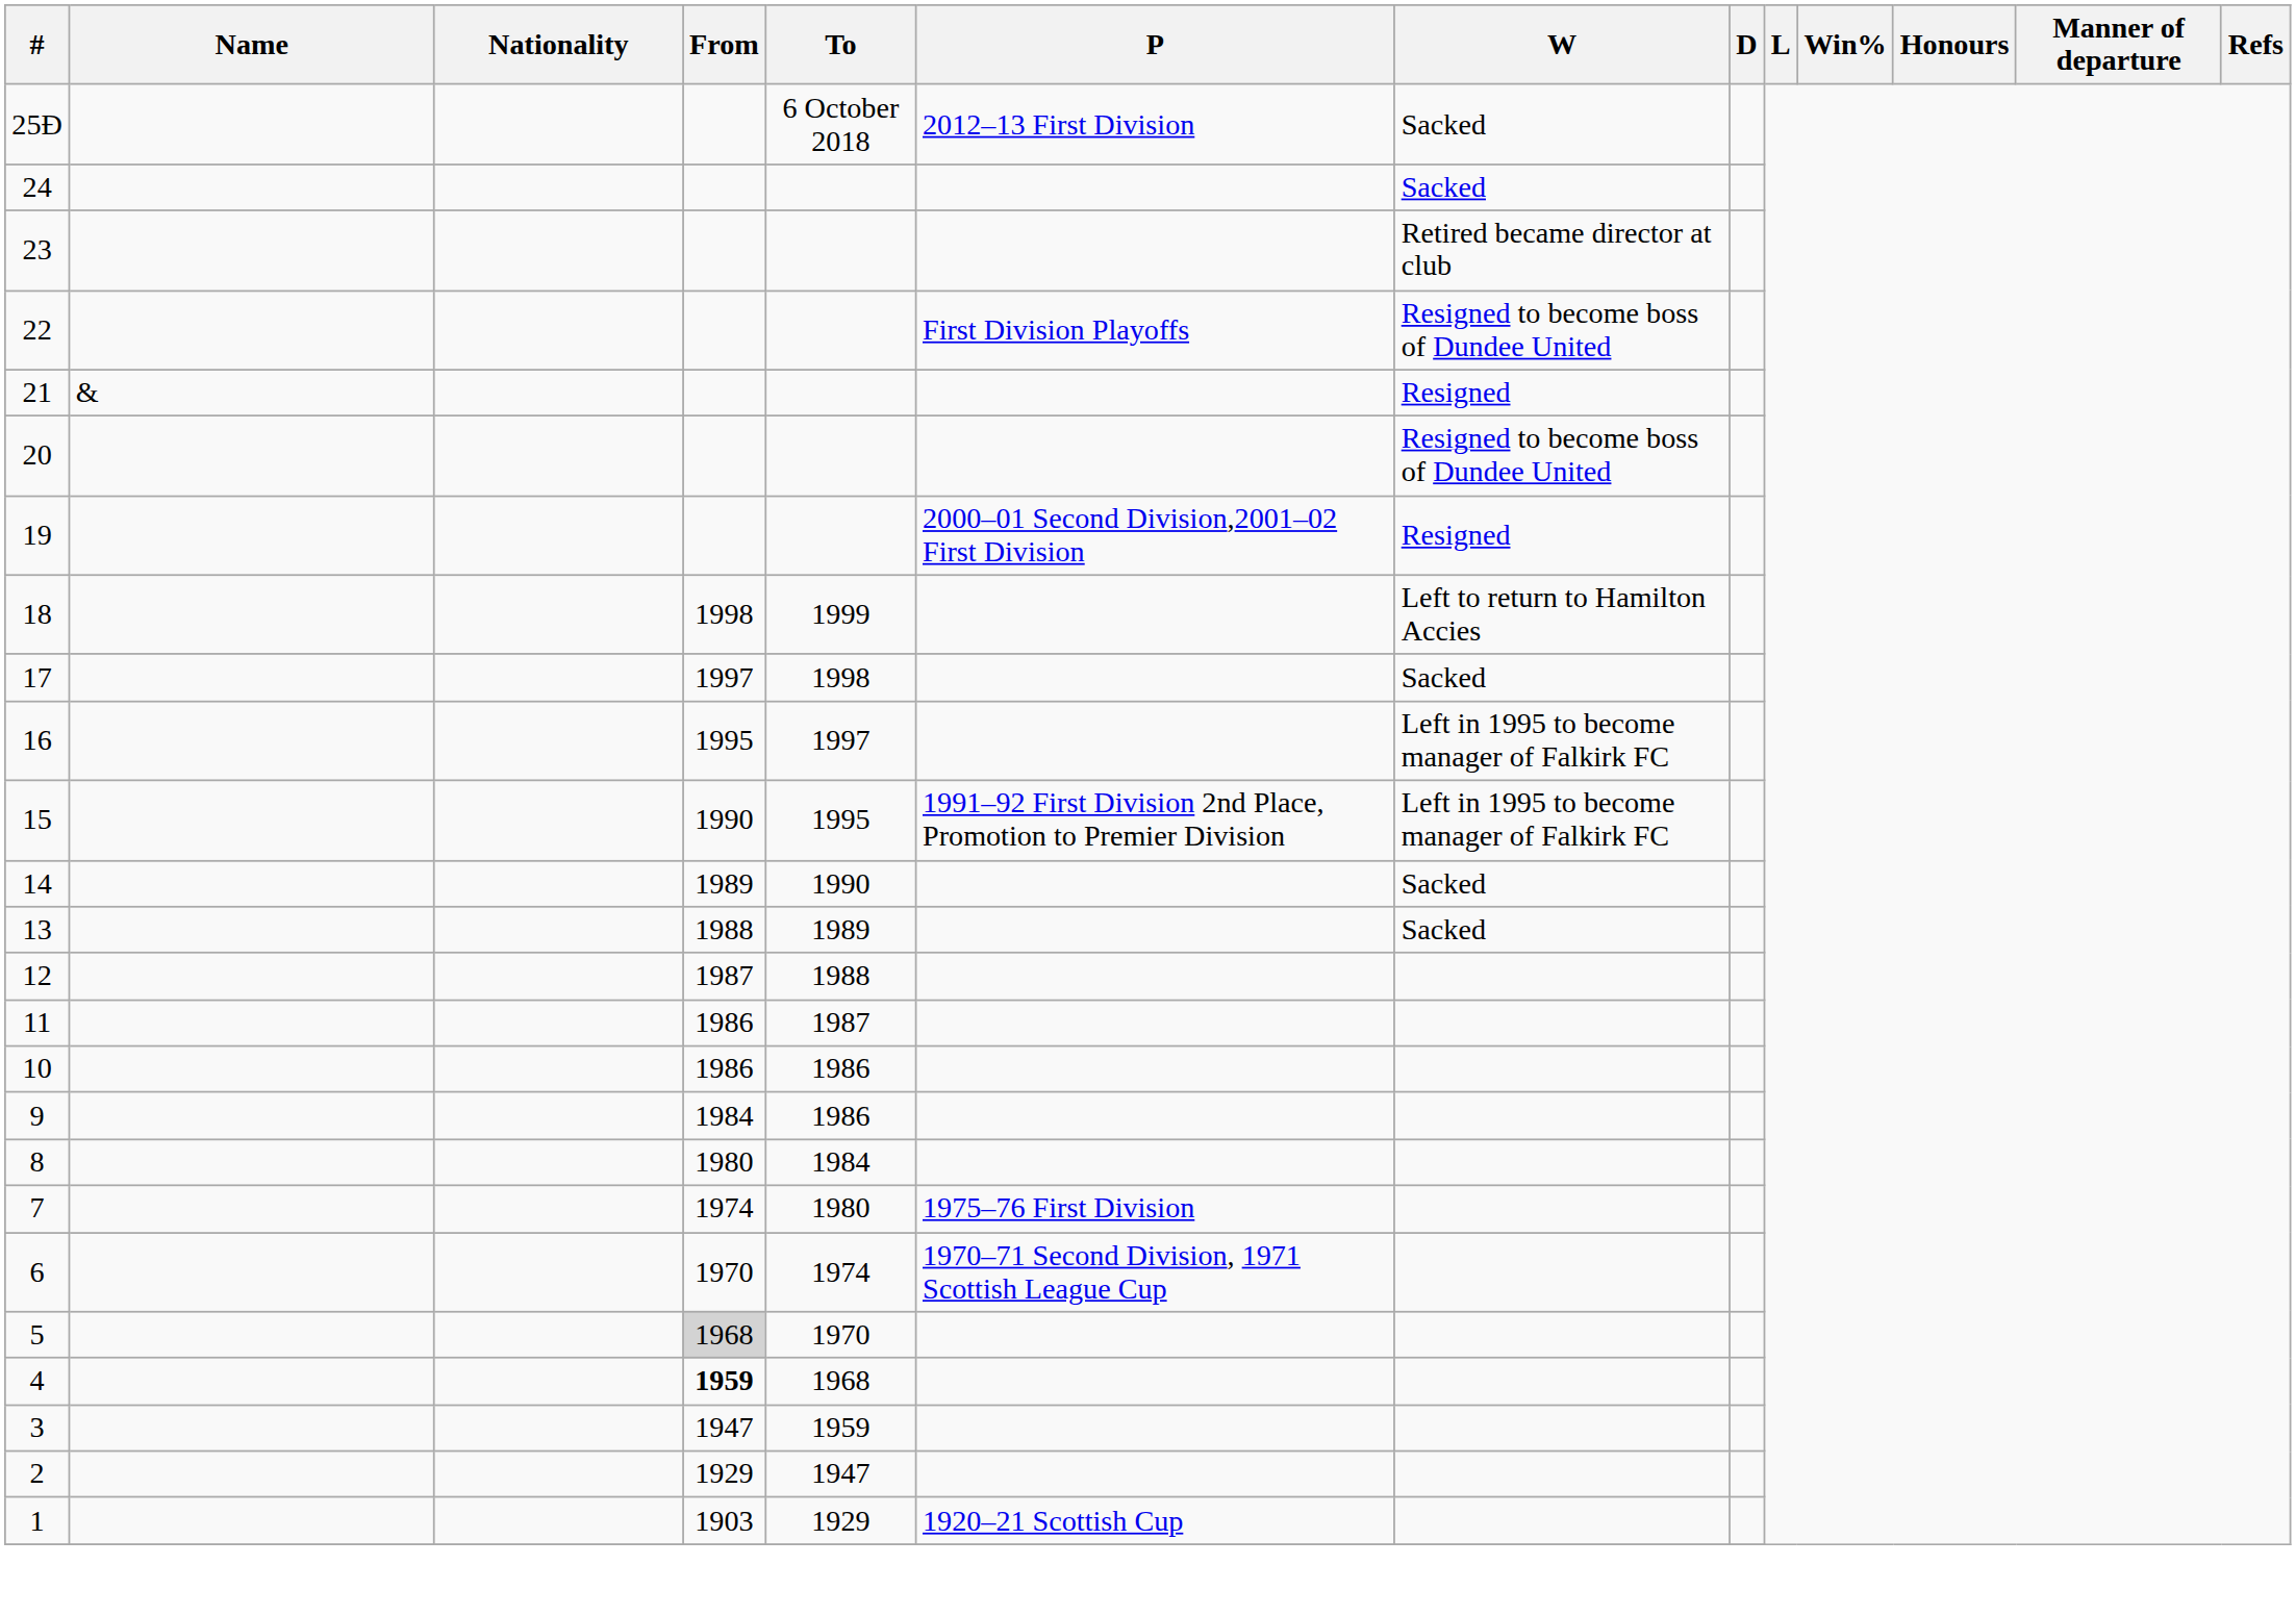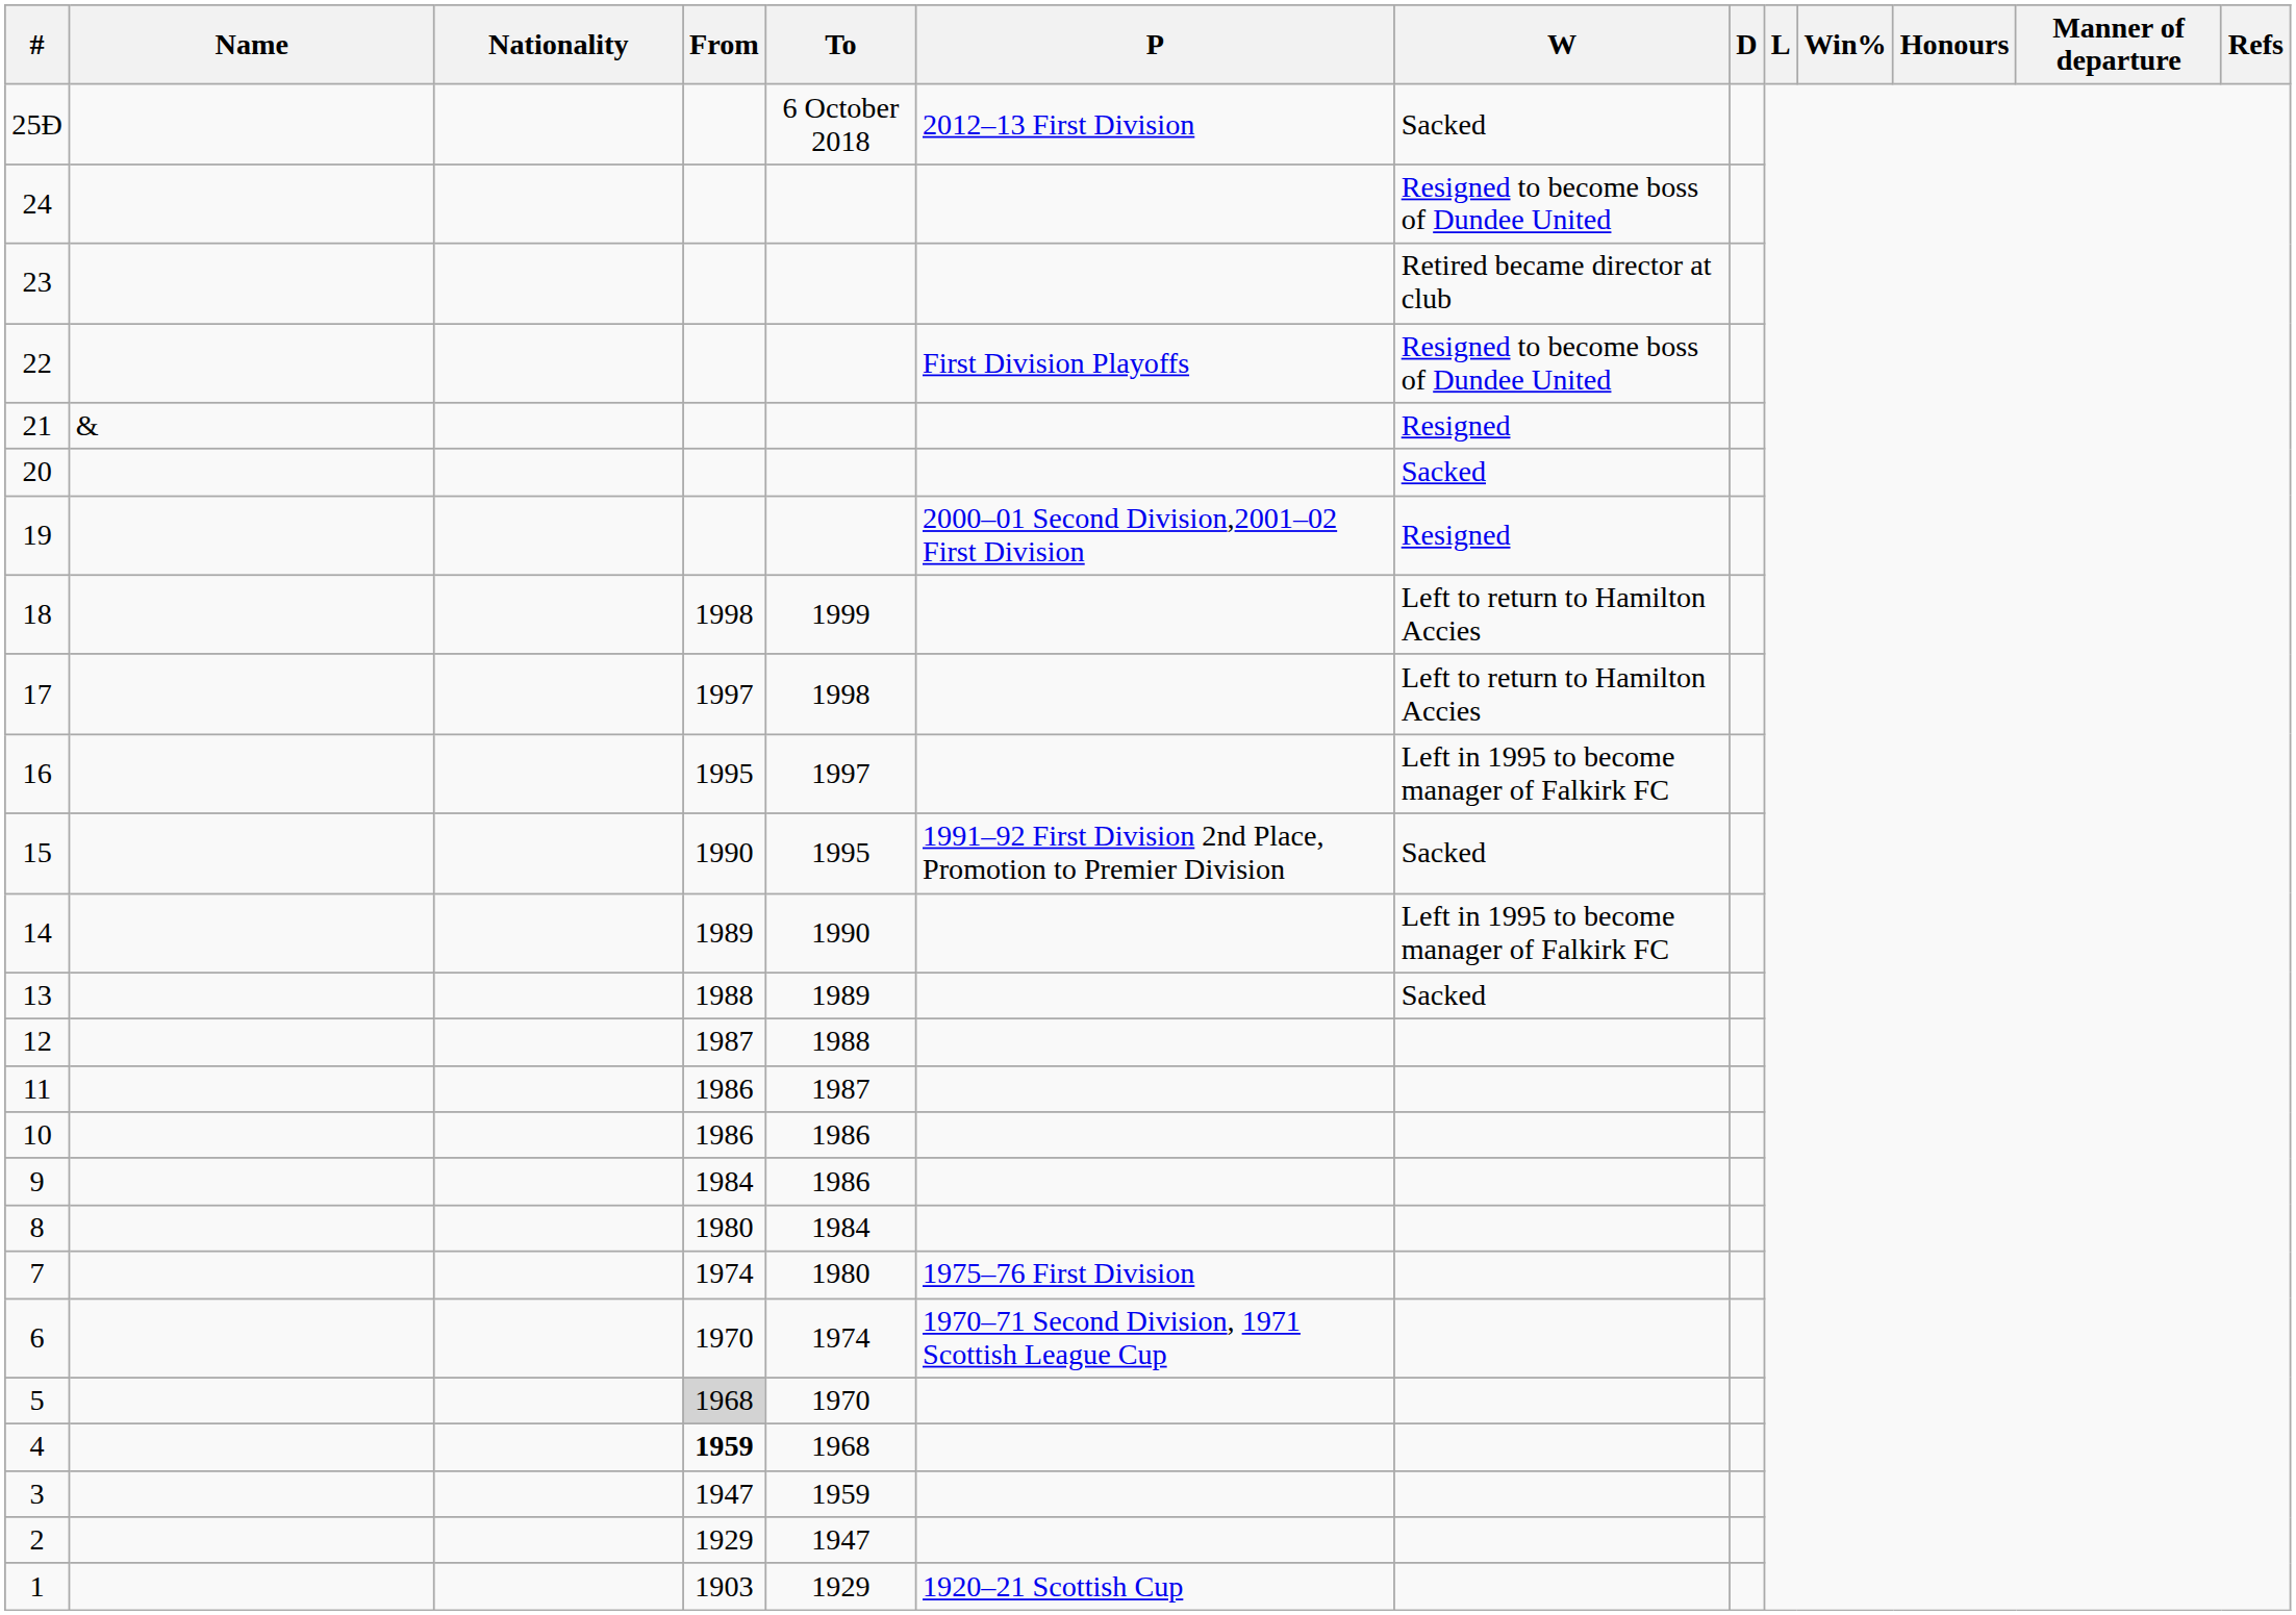24 | W: Sacked -> Resigned to become boss of Dundee United
20 | W: Resigned to become boss of Dundee United -> Sacked
17 | W: Sacked -> Left to return to Hamilton Accies
15 | W: Left in 1995 to become manager of Falkirk FC -> Sacked
14 | W: Sacked -> Left in 1995 to become manager of Falkirk FC
